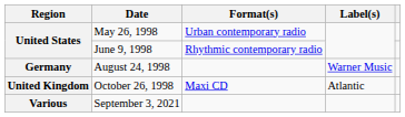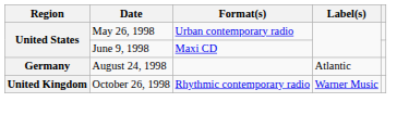June 9, 1998 | Format(s): Rhythmic contemporary radio -> Maxi CD
August 24, 1998 | Label(s): Warner Music -> Atlantic
October 26, 1998 | Format(s): Maxi CD -> Rhythmic contemporary radio
October 26, 1998 | Label(s): Atlantic -> Warner Music
- row: Various | September 3, 2021
